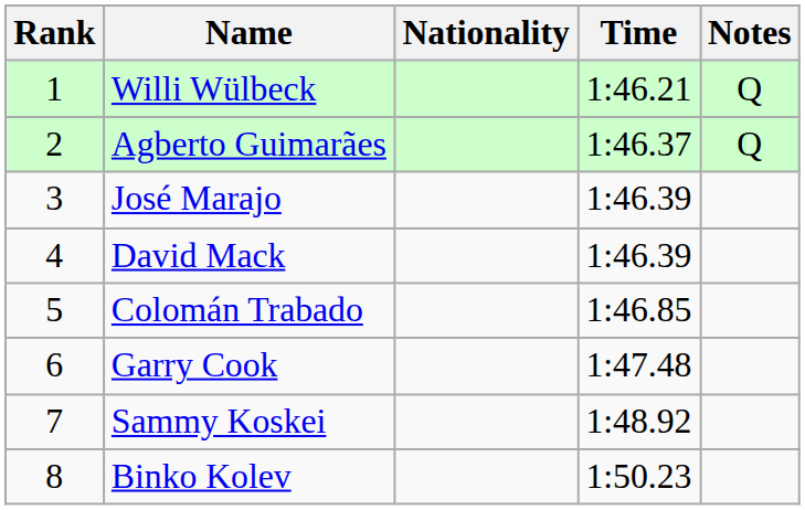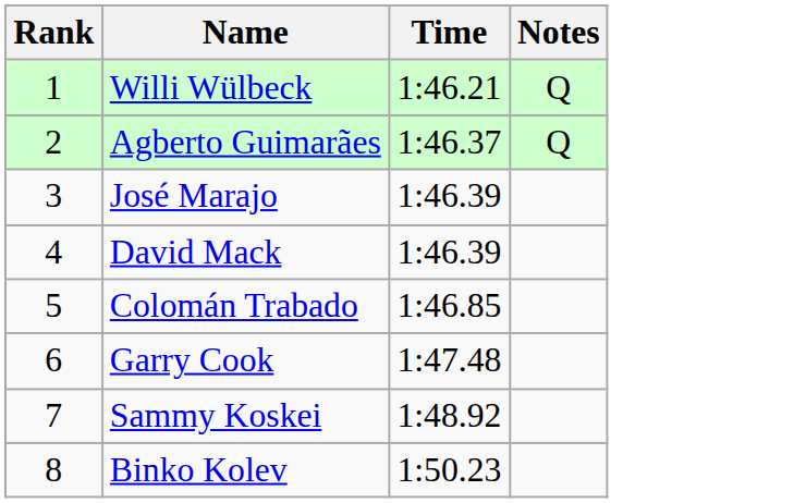- column: Nationality
